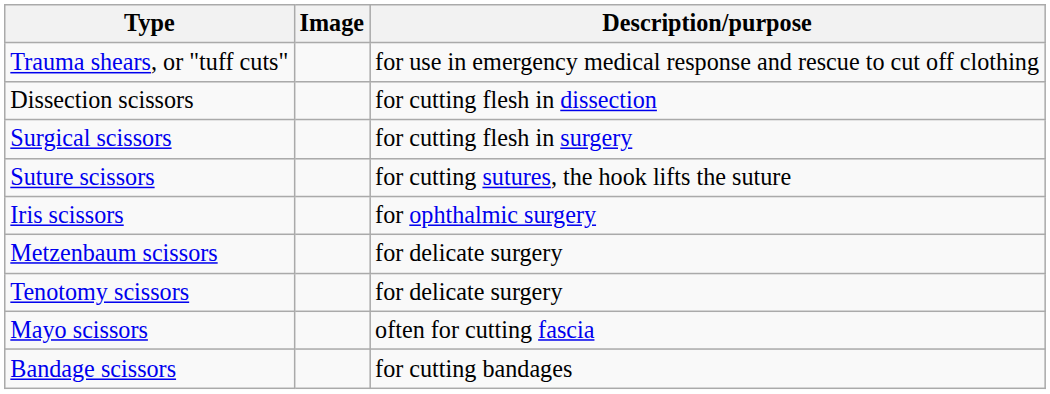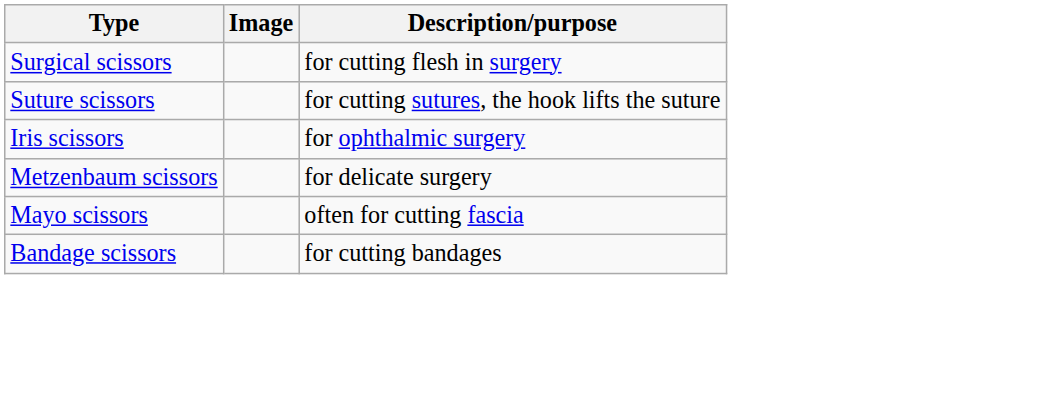- row: Trauma shears, or "tuff cuts" | for use in emergency medical response and rescue to cut off clothing
- row: Dissection scissors | for cutting flesh in dissection
- row: Tenotomy scissors | for delicate surgery
